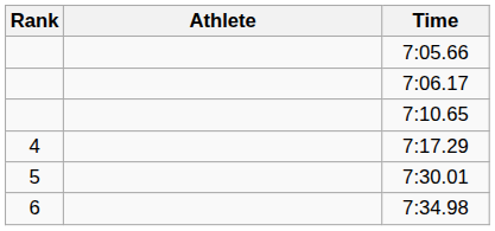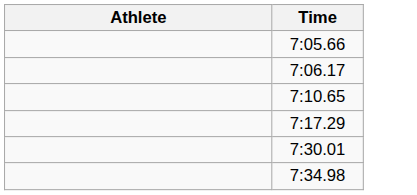- column: Rank | 4 | 5 | 6
